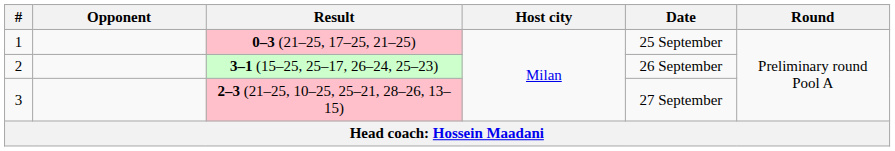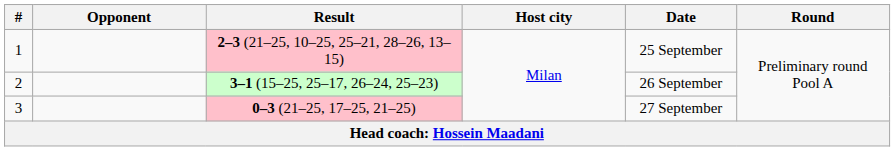1 | Result: 0–3 (21–25, 17–25, 21–25) -> 2–3 (21–25, 10–25, 25–21, 28–26, 13–15)
3 | Result: 2–3 (21–25, 10–25, 25–21, 28–26, 13–15) -> 0–3 (21–25, 17–25, 21–25)
